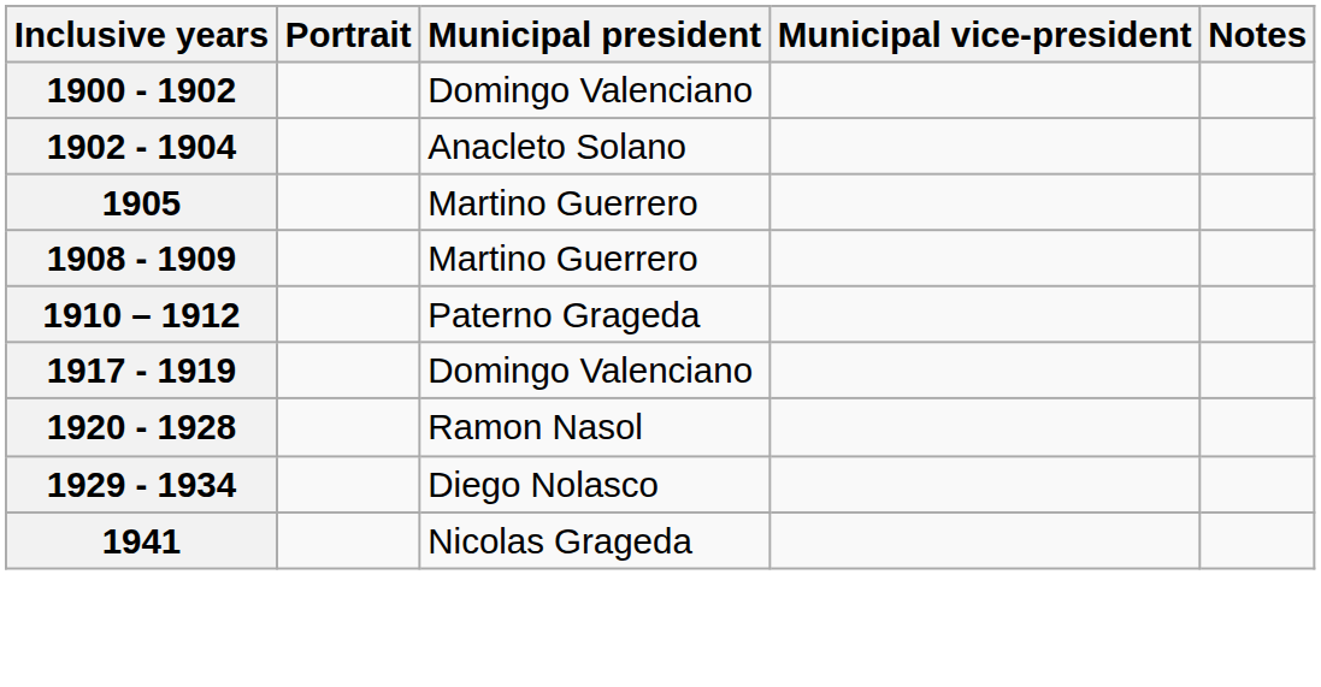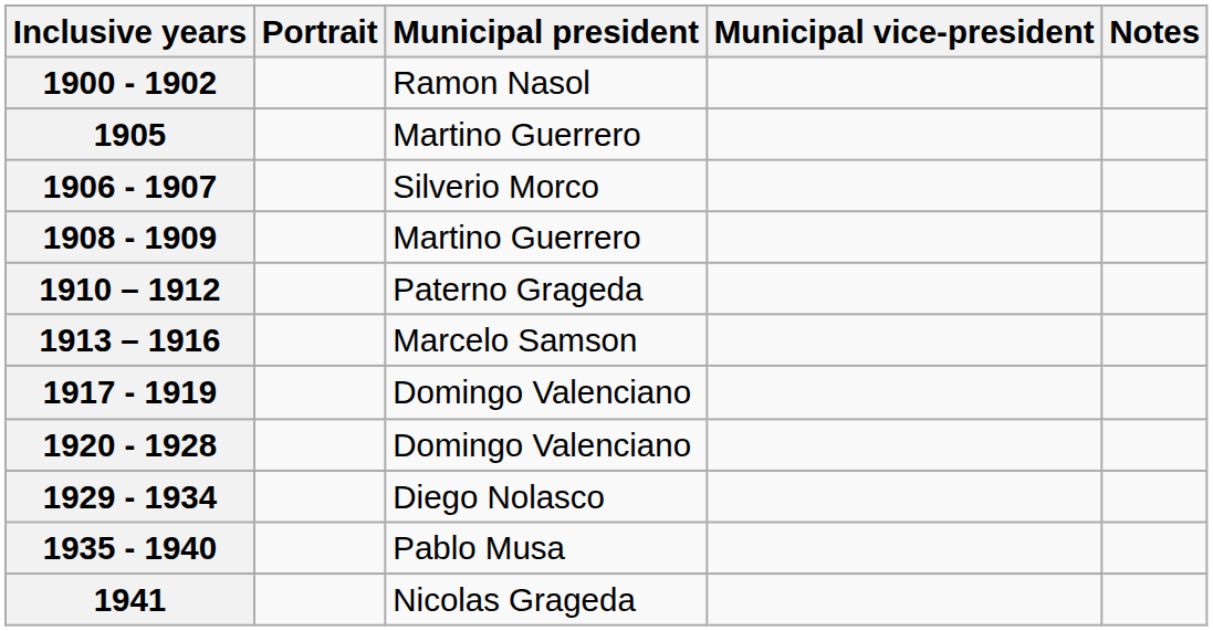1900 - 1902 | Municipal president: Domingo Valenciano -> Ramon Nasol
- row: 1902 - 1904 | Anacleto Solano
+ row: 1906 - 1907 | Silverio Morco
+ row: 1913 – 1916 | Marcelo Samson
1920 - 1928 | Municipal president: Ramon Nasol -> Domingo Valenciano
+ row: 1935 - 1940 | Pablo Musa
